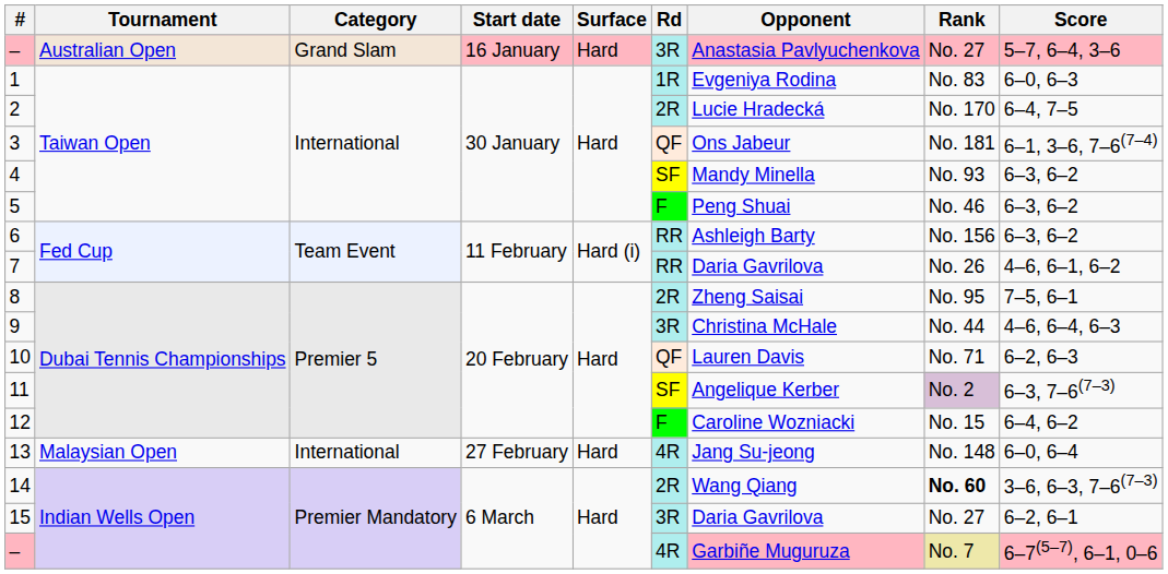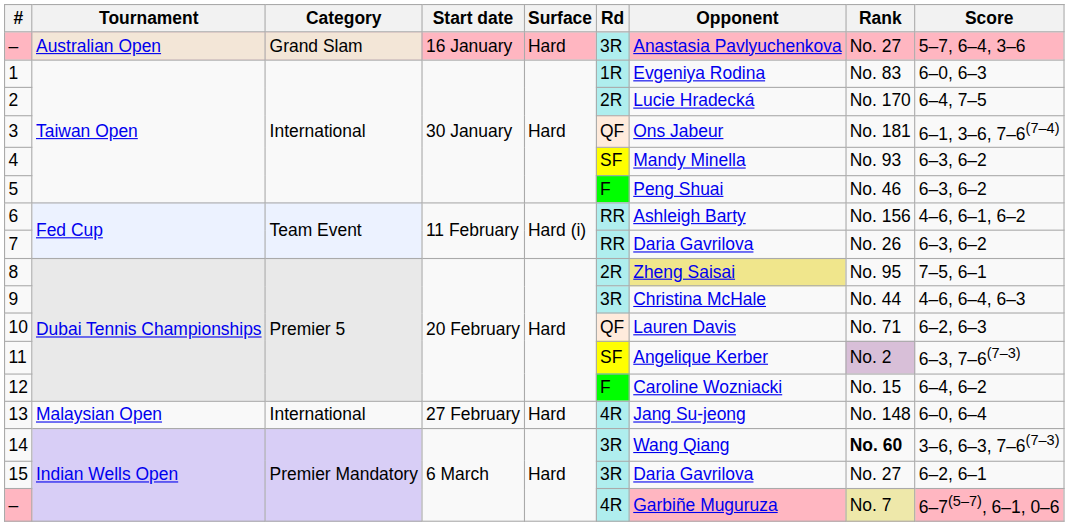6 | Score: 6–3, 6–2 -> 4–6, 6–1, 6–2
7 | Score: 4–6, 6–1, 6–2 -> 6–3, 6–2
8 | Opponent: no background -> khaki background
14 | Rd: 2R -> 3R
